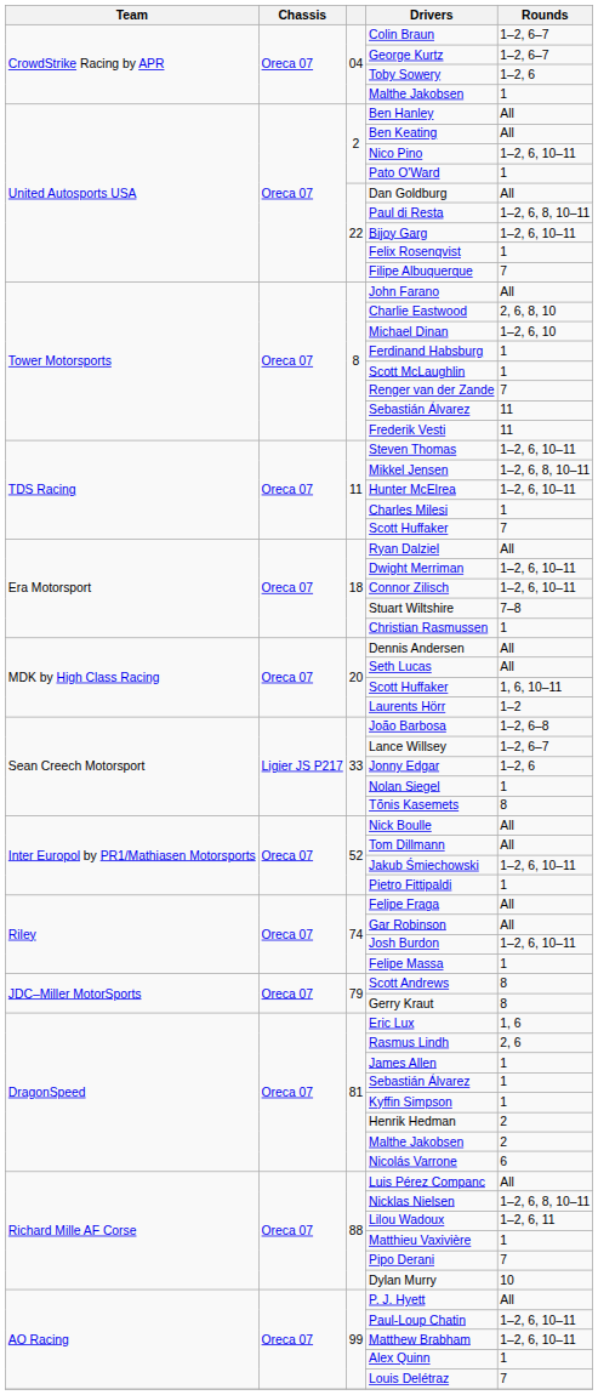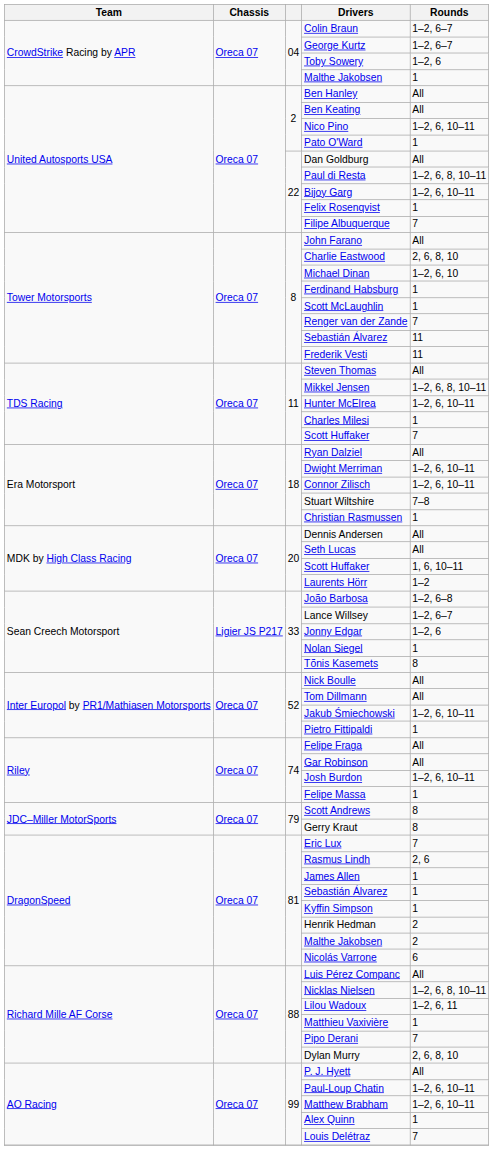Steven Thomas | Rounds: 1–2, 6, 10–11 -> All
Eric Lux | Rounds: 1, 6 -> 7
Dylan Murry | Rounds: 10 -> 2, 6, 8, 10
